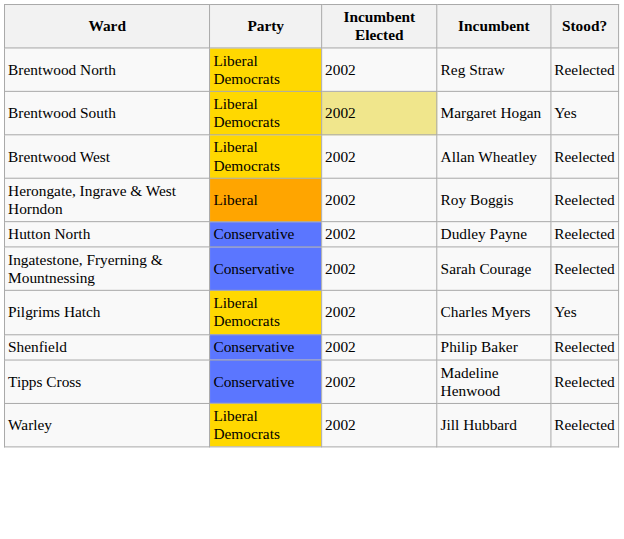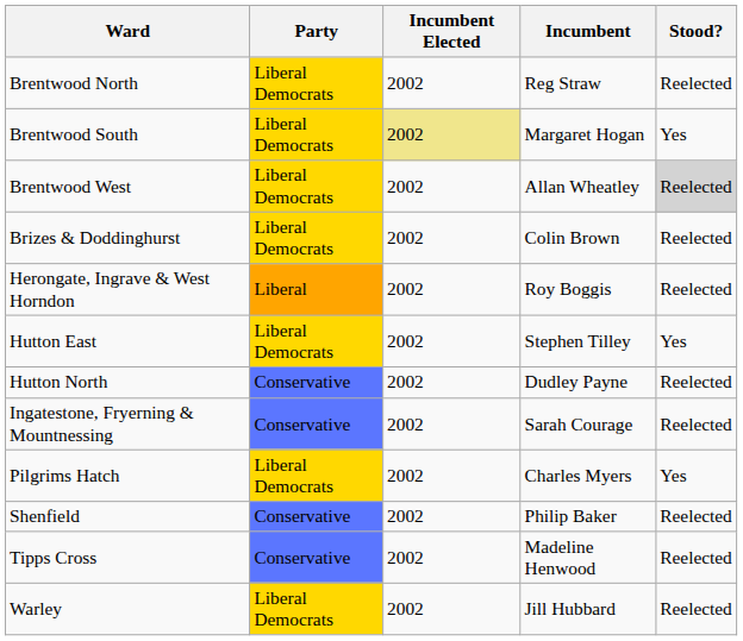Brentwood West | Stood?: no background -> lightgrey background
+ row: Brizes & Doddinghurst | Liberal Democrats | 2002 | Colin Brown | Reelected
+ row: Hutton East | Liberal Democrats | 2002 | Stephen Tilley | Yes
